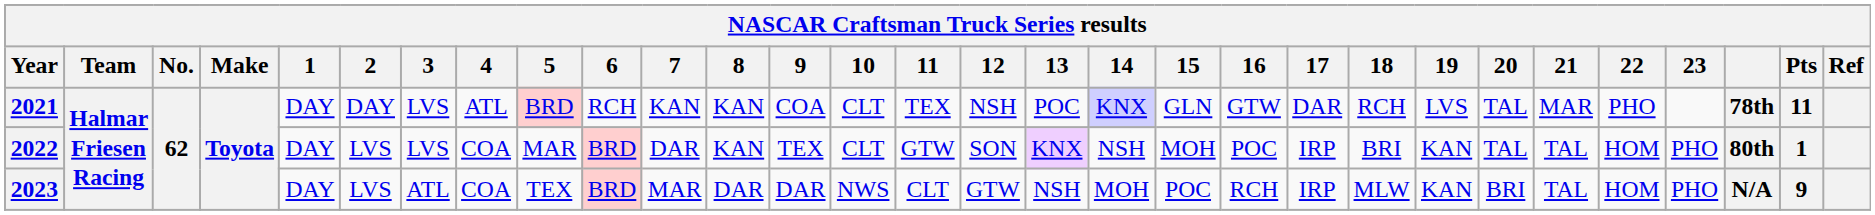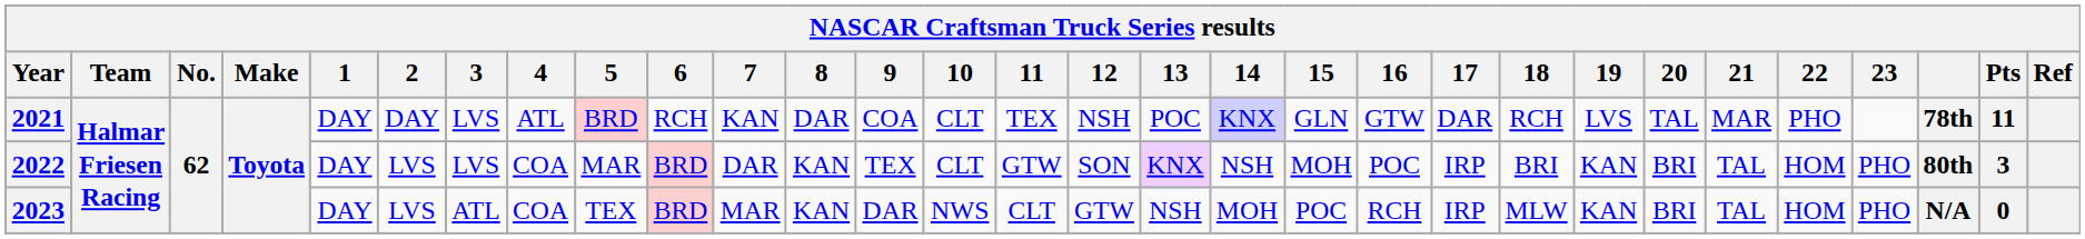2021 | 8: KAN -> DAR
2022 | 20: TAL -> BRI
2022 | Pts: 1 -> 3
2023 | 8: DAR -> KAN
2023 | Pts: 9 -> 0
